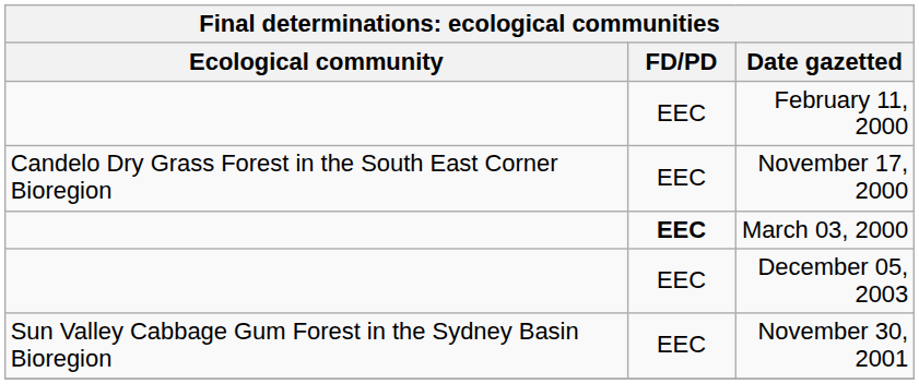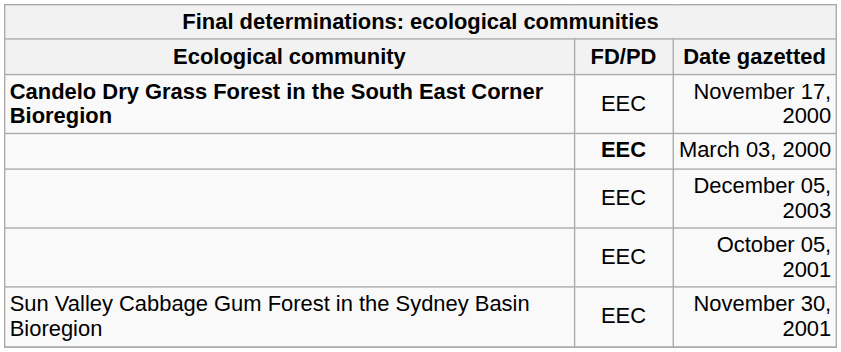- row: EEC | February 11, 2000
November 17, 2000 | Ecological community: normal -> bold
+ row: EEC | October 05, 2001
